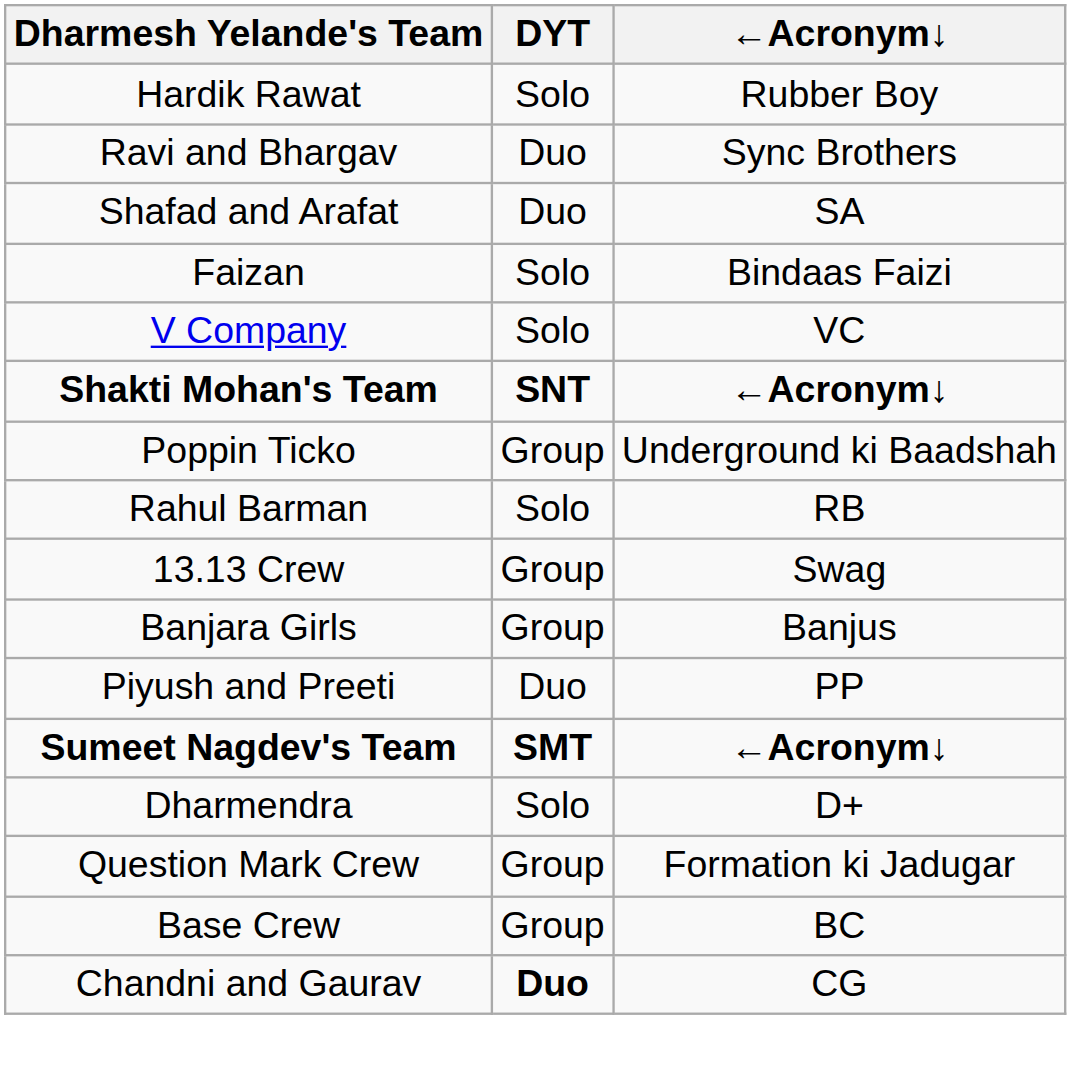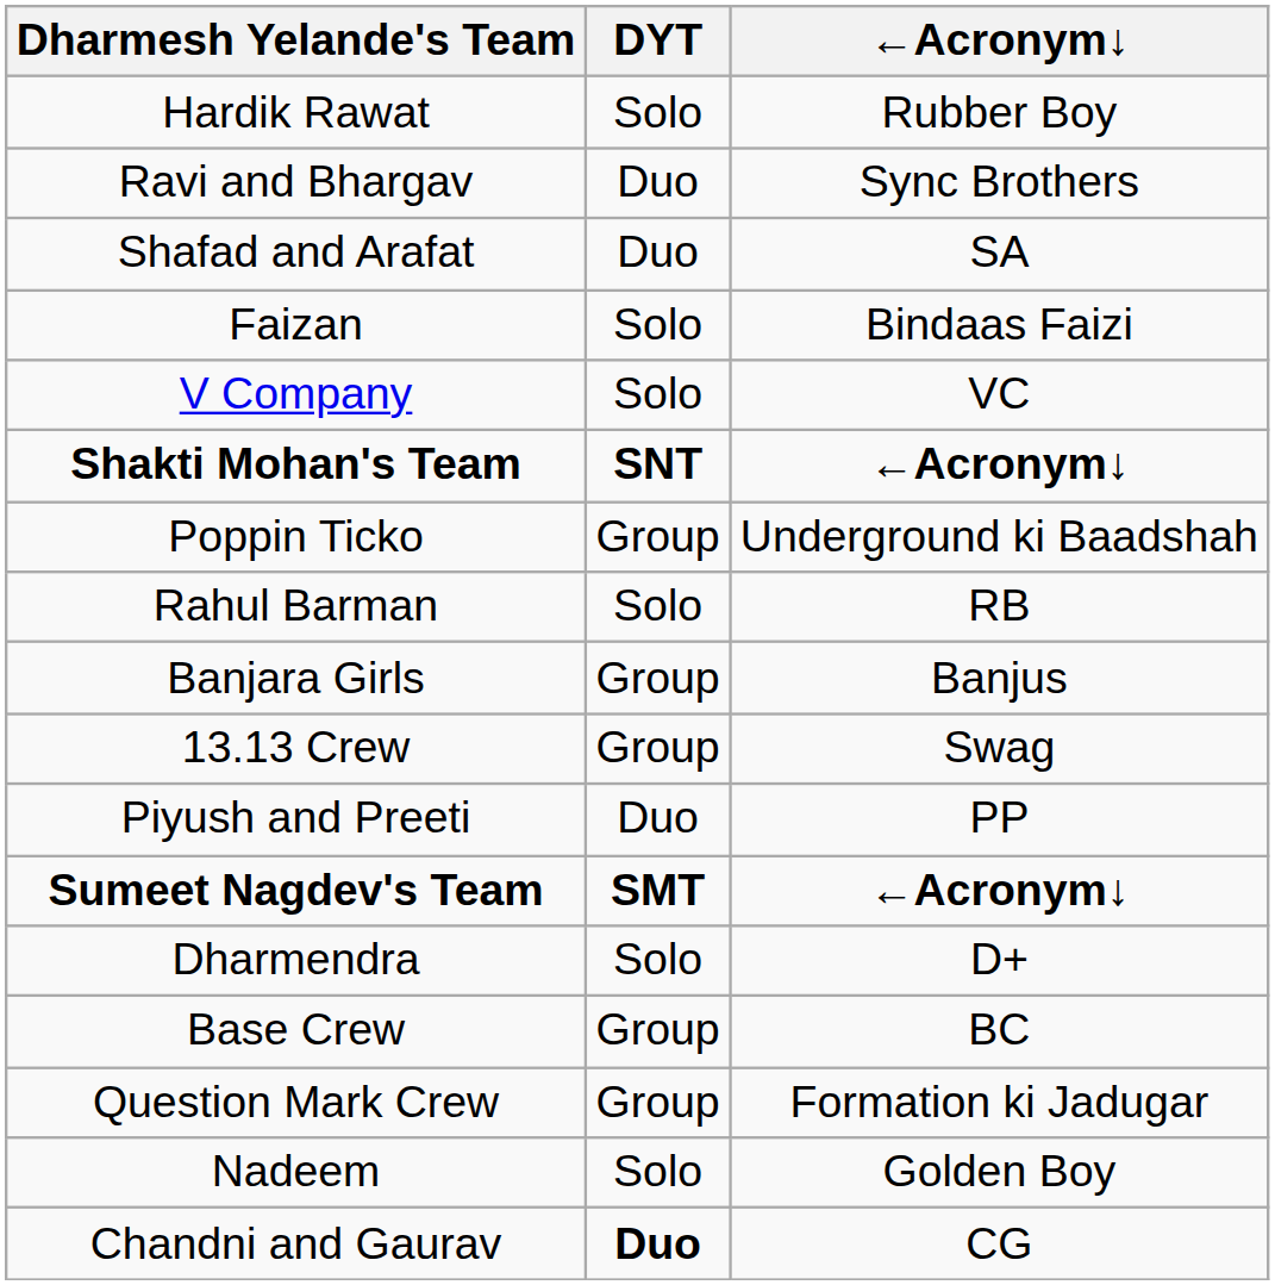rows swapped: 13.13 Crew <-> Banjara Girls
rows swapped: Question Mark Crew <-> Base Crew
+ row: Nadeem | Solo | Golden Boy
